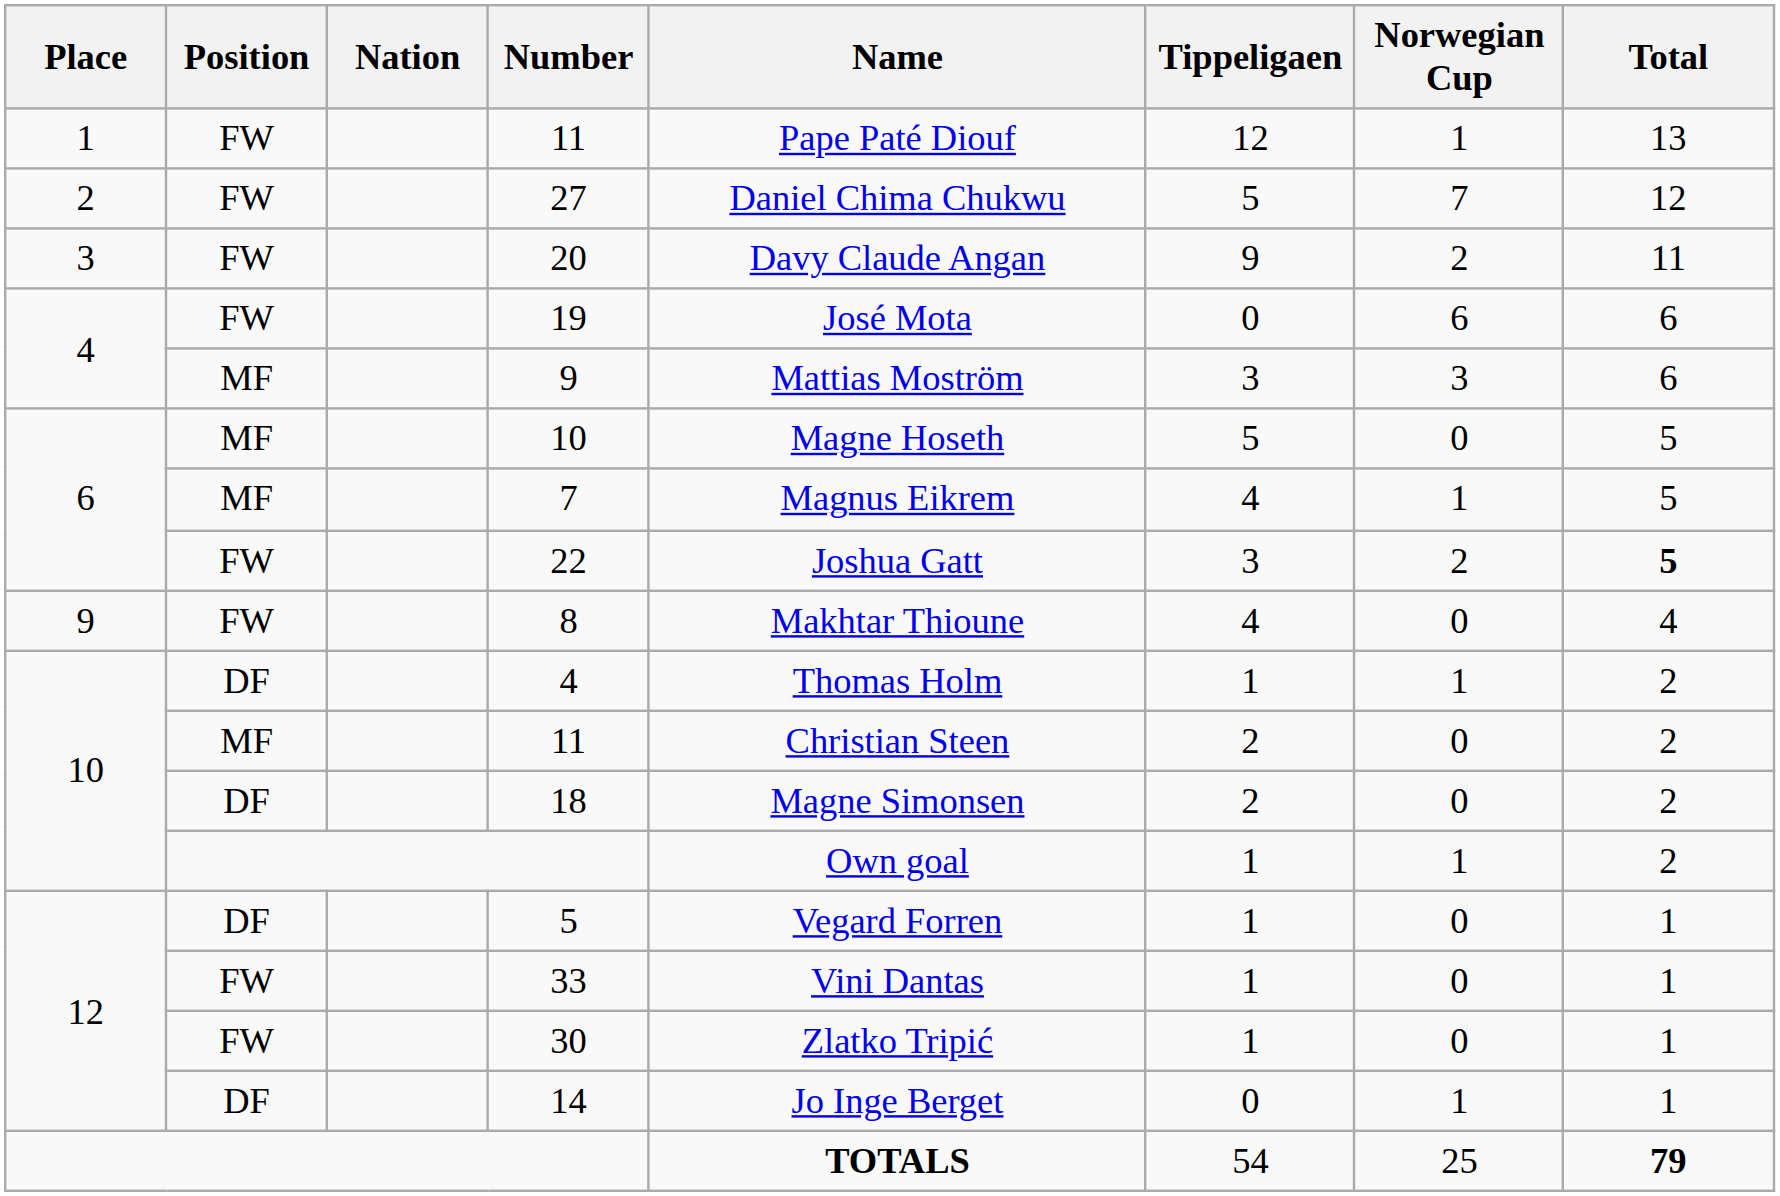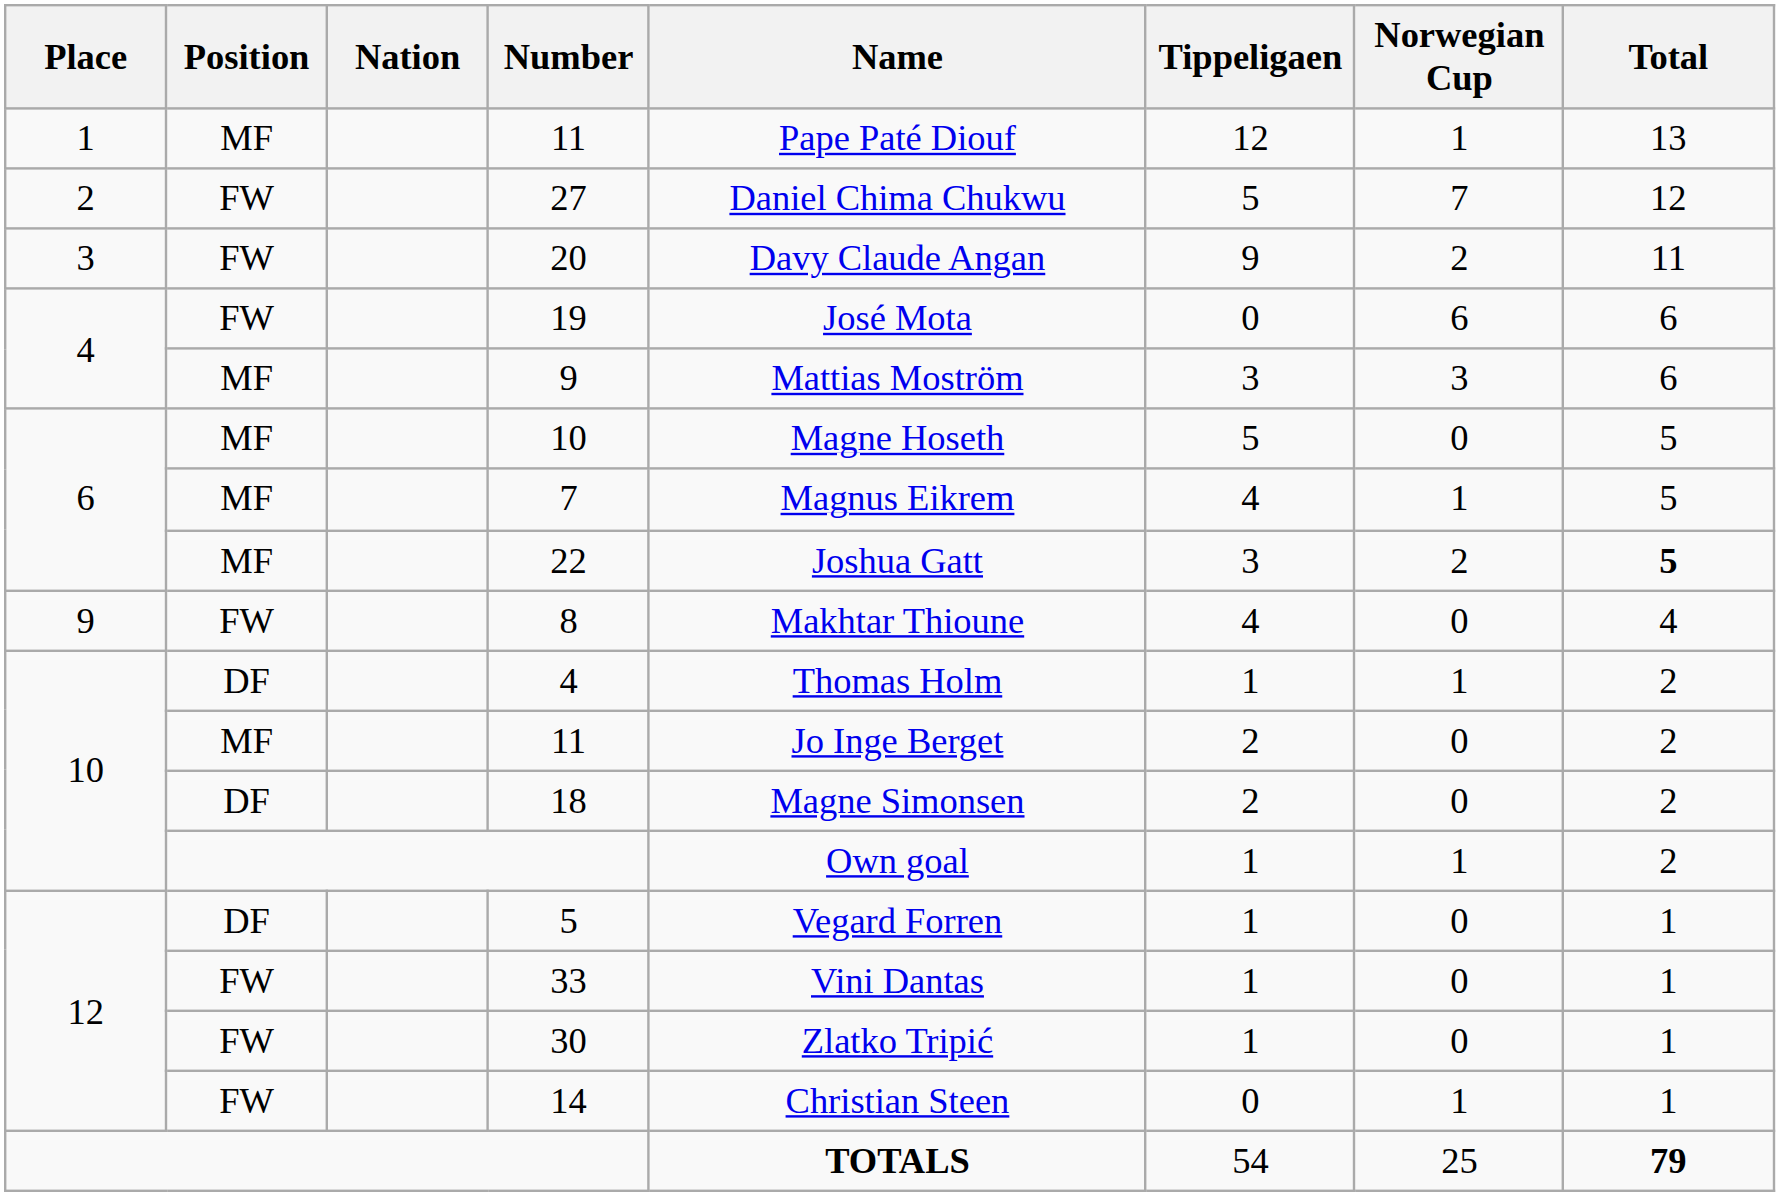1 / 11 | Position: FW -> MF
22 | Position: FW -> MF
10 / 11 | Name: Christian Steen -> Jo Inge Berget
14 | Position: DF -> FW
14 | Name: Jo Inge Berget -> Christian Steen
